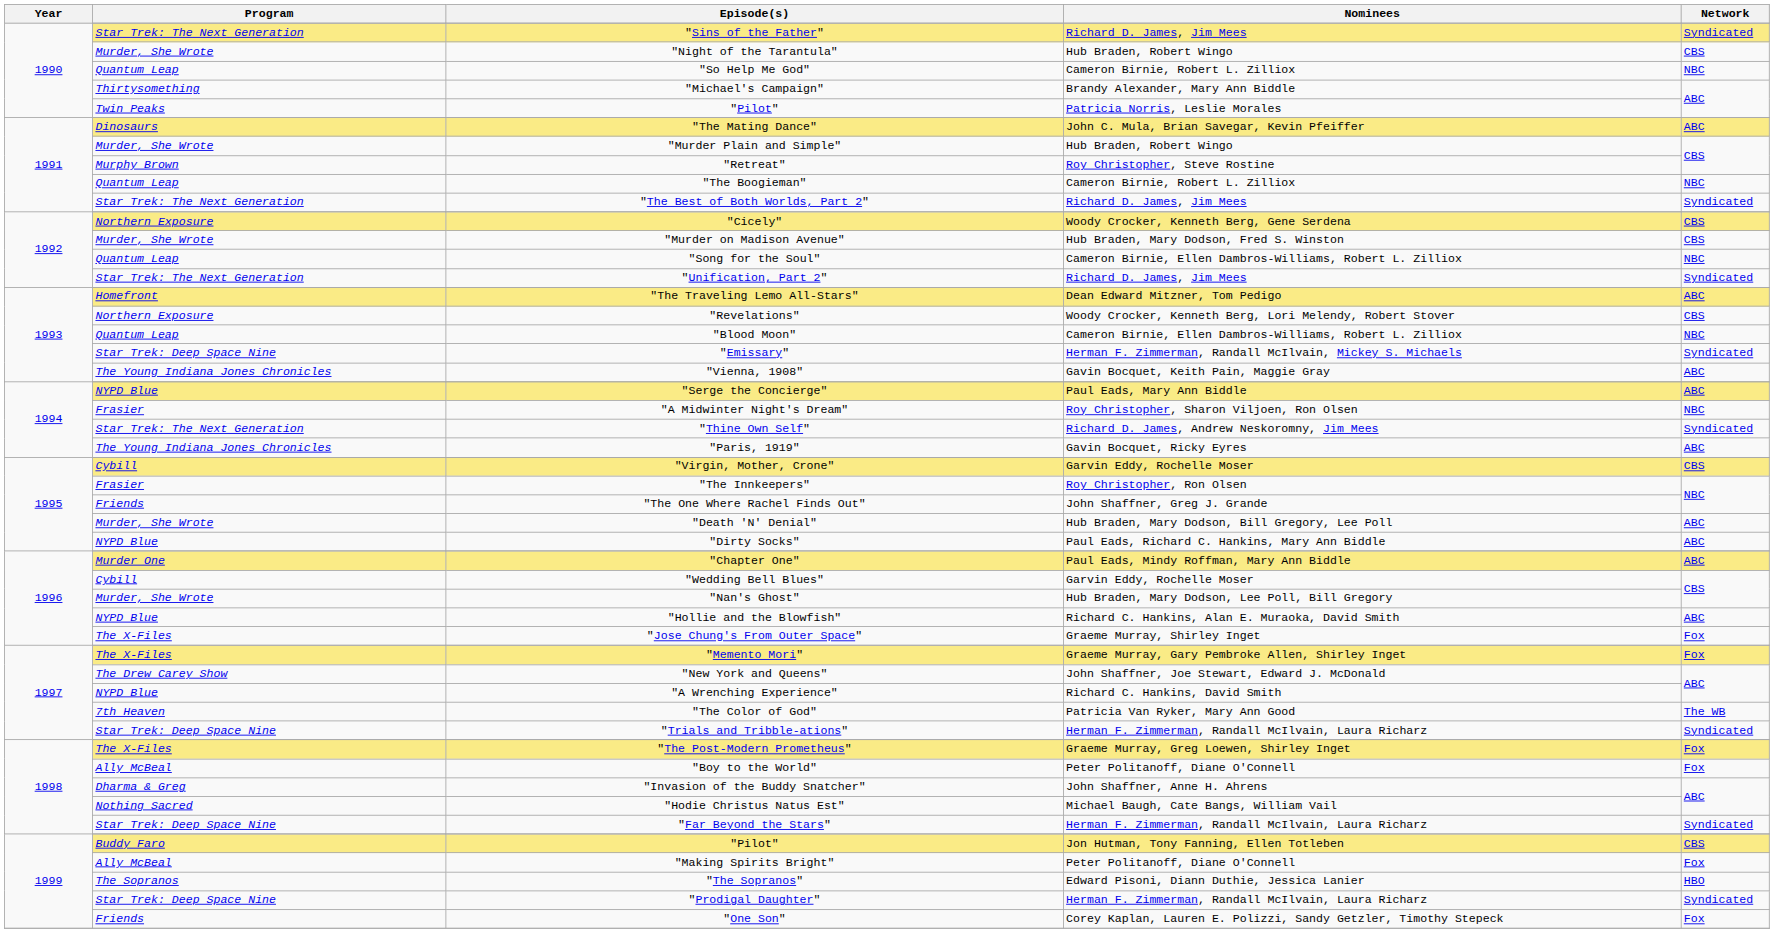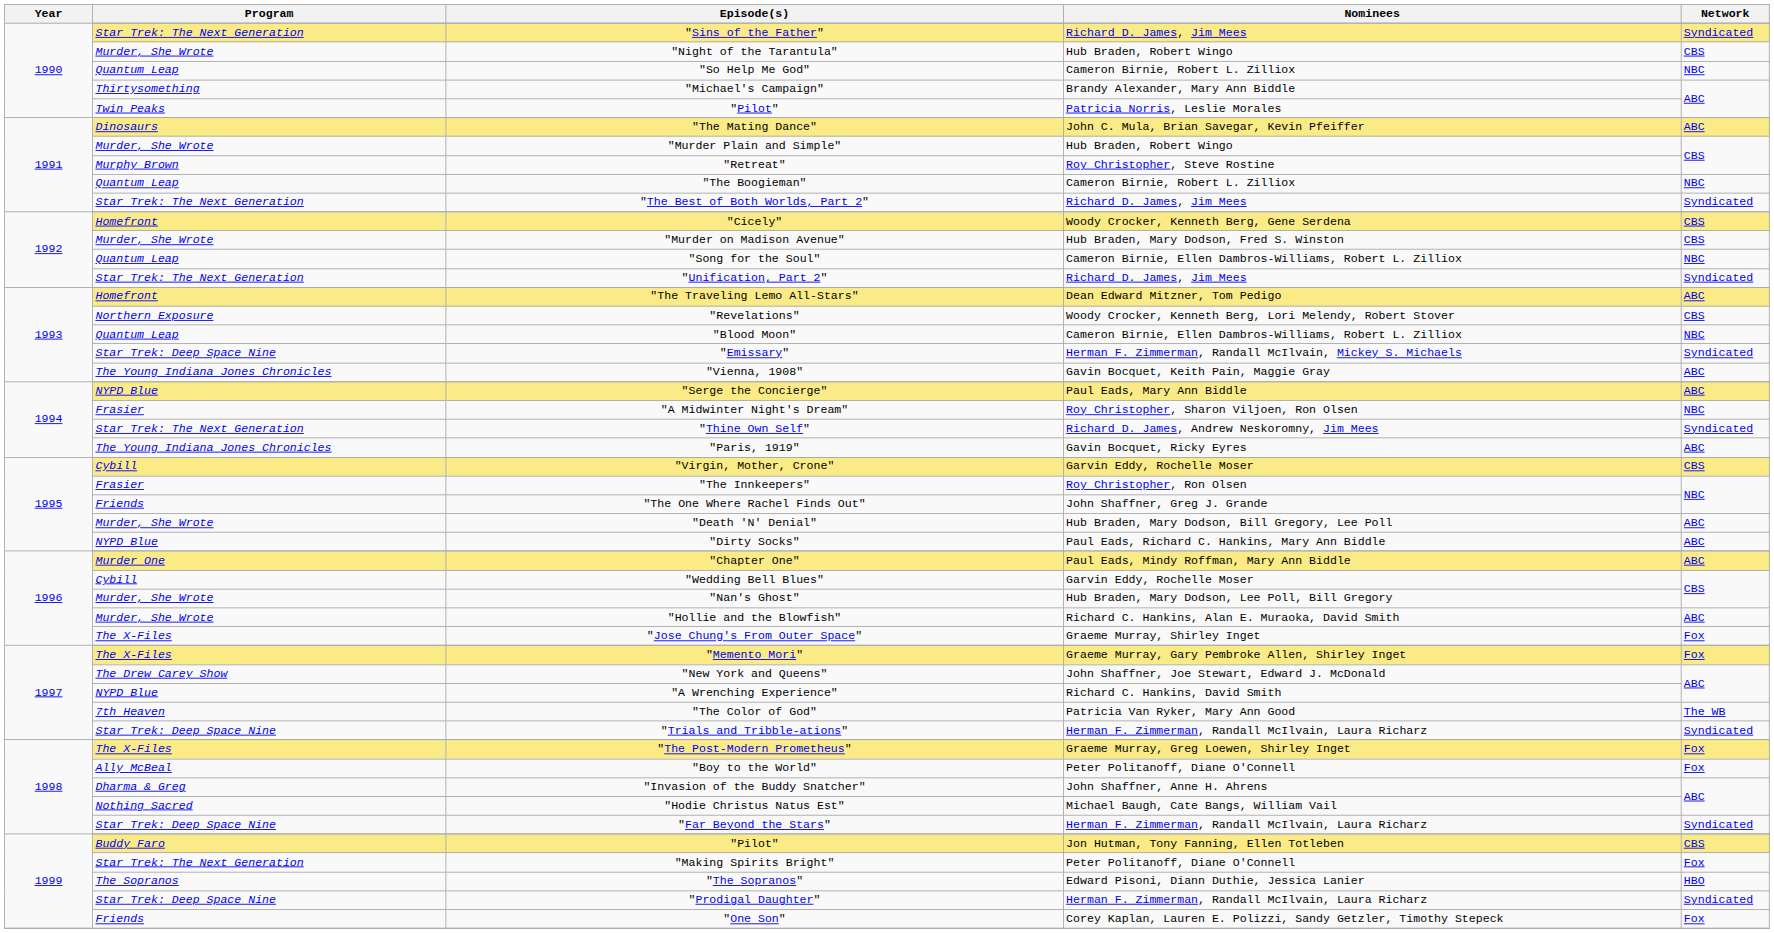"Cicely" | Program: Northern Exposure -> Homefront
"Hollie and the Blowfish" | Program: NYPD Blue -> Murder, She Wrote
"Making Spirits Bright" | Program: Ally McBeal -> Star Trek: The Next Generation
